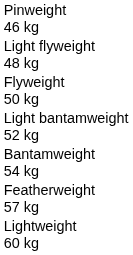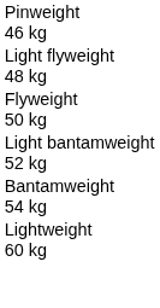- row: Featherweight 57 kg
